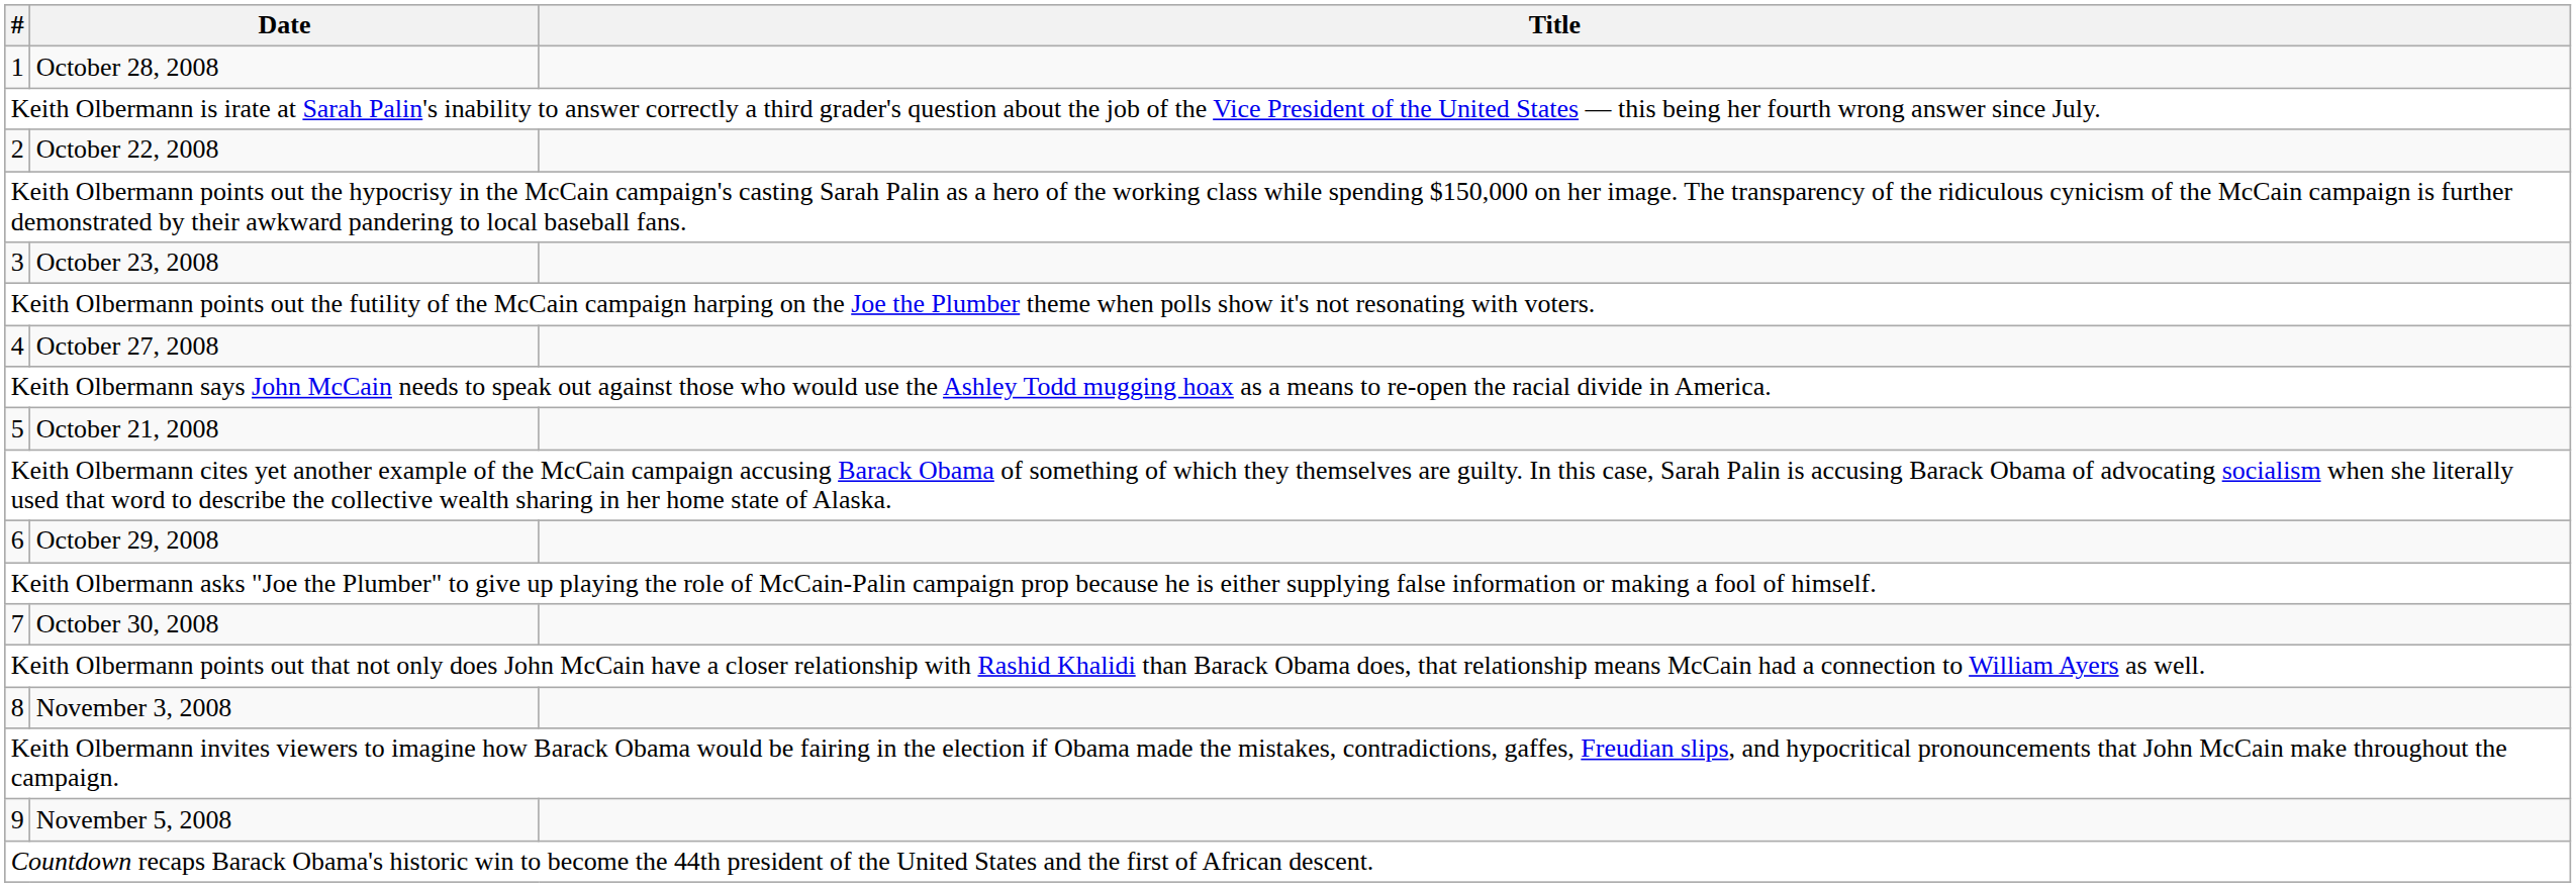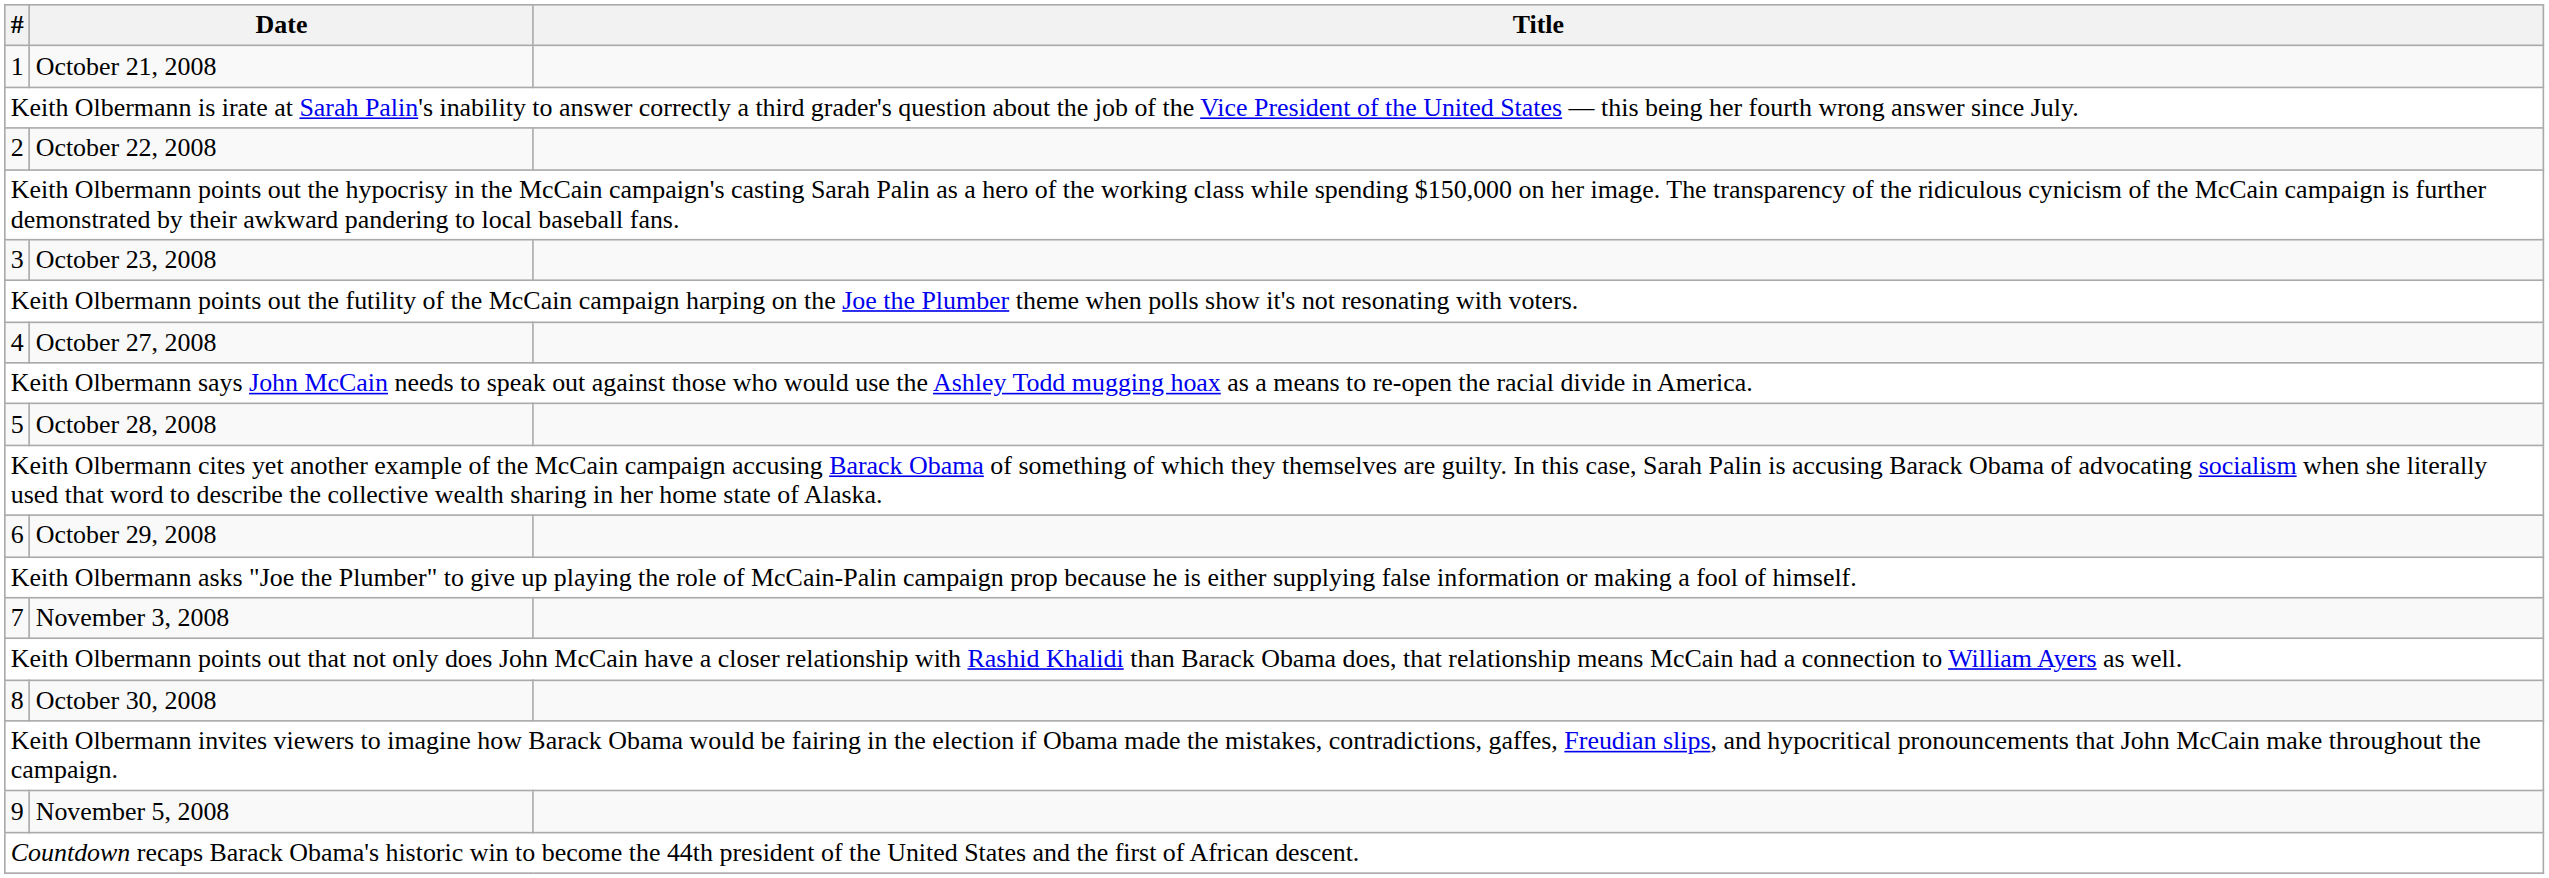1 | Date: October 28, 2008 -> October 21, 2008
5 | Date: October 21, 2008 -> October 28, 2008
7 | Date: October 30, 2008 -> November 3, 2008
8 | Date: November 3, 2008 -> October 30, 2008
